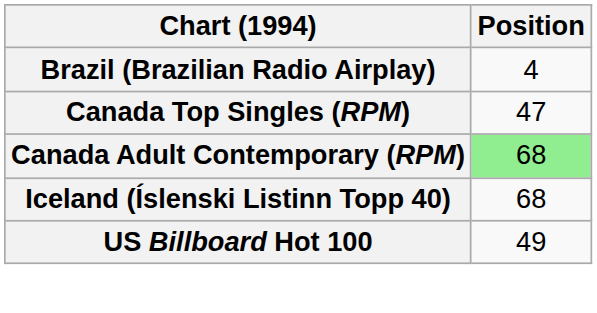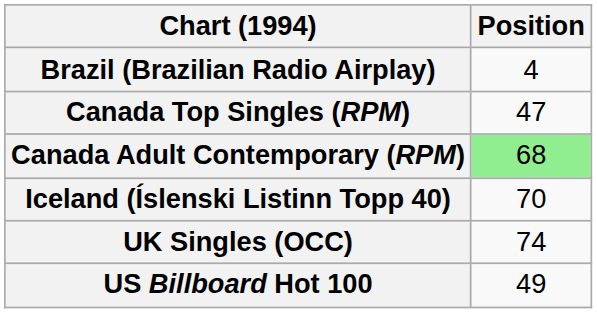Iceland (Íslenski Listinn Topp 40) | Position: 68 -> 70
+ row: UK Singles (OCC) | 74
